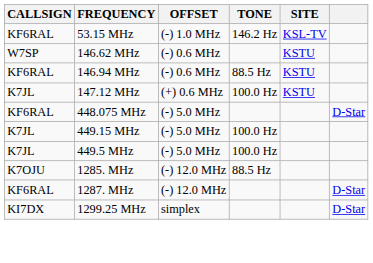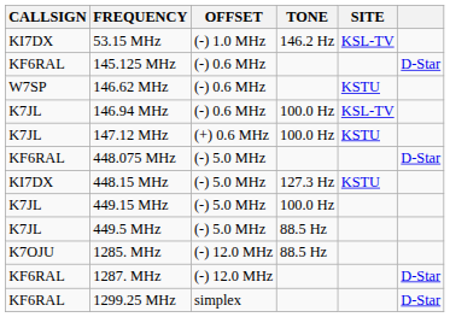53.15 MHz | CALLSIGN: KF6RAL -> KI7DX
+ row: KF6RAL | 145.125 MHz | (-) 0.6 MHz | D-Star
146.94 MHz | CALLSIGN: KF6RAL -> K7JL
146.94 MHz | TONE: 88.5 Hz -> 100.0 Hz
146.94 MHz | SITE: KSTU -> KSL-TV
+ row: KI7DX | 448.15 MHz | (-) 5.0 MHz | 127.3 Hz | KSTU
449.5 MHz | TONE: 100.0 Hz -> 88.5 Hz
1299.25 MHz | CALLSIGN: KI7DX -> KF6RAL
